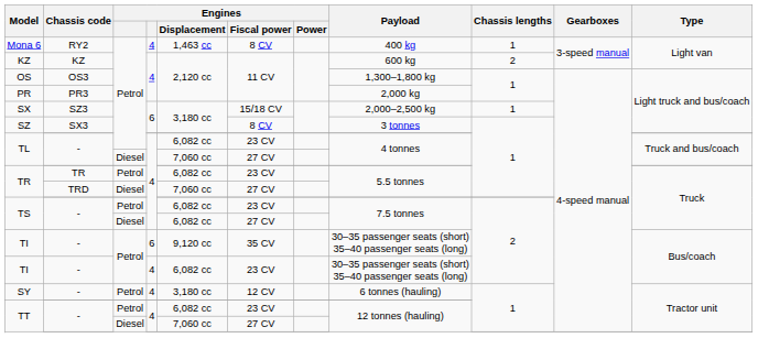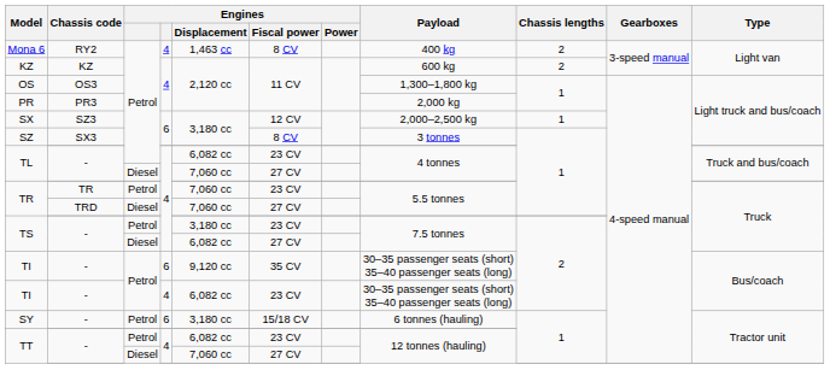Mona 6 | Chassis lengths: 1 -> 2
SX | Engines / Fiscal power: 15/18 CV -> 12 CV
TR / Petrol | Engines / Displacement: 6,082 cc -> 7,060 cc
TS / Petrol | Engines / Displacement: 6,082 cc -> 3,180 cc
SY | column 4: 4 -> 6
SY | Engines / Fiscal power: 12 CV -> 15/18 CV
